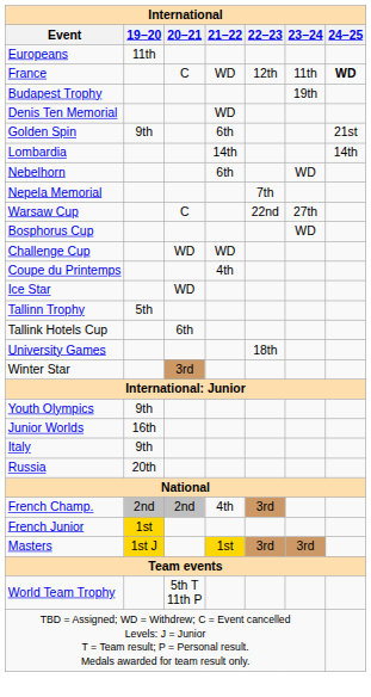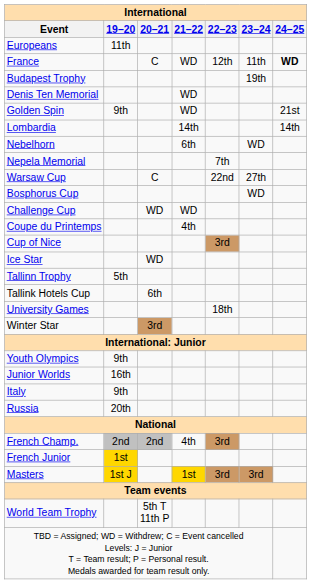Golden Spin | 21–22: 6th -> WD
+ row: Cup of Nice | 3rd
